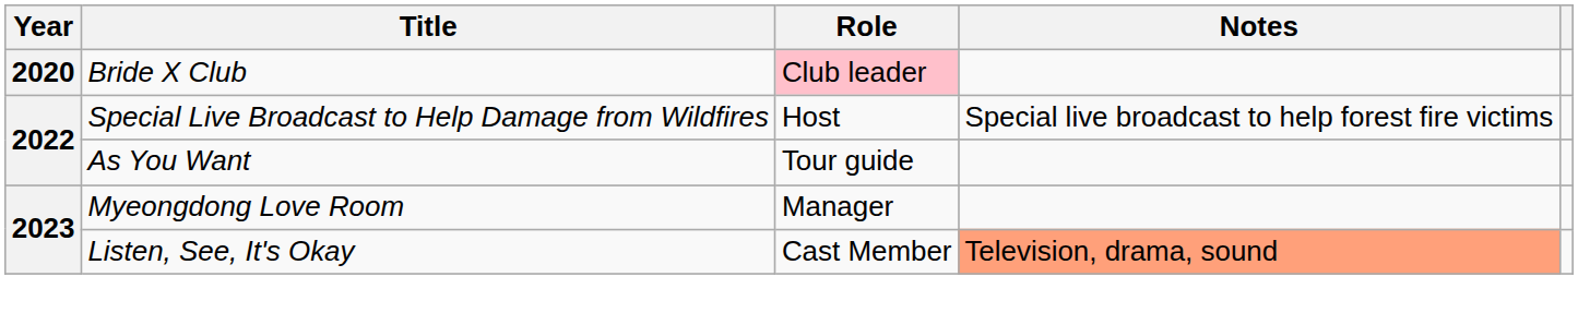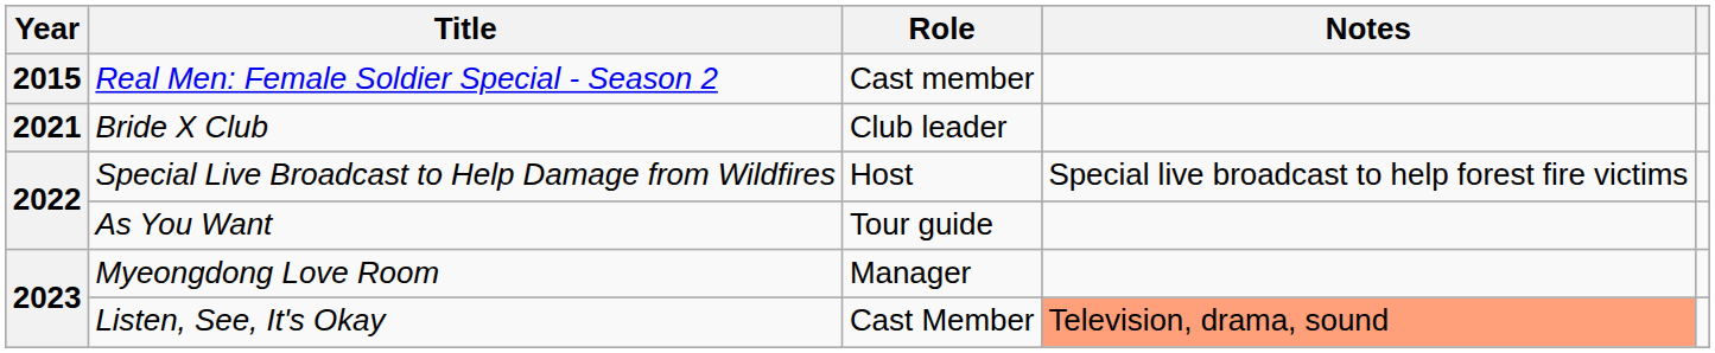+ row: 2015 | Real Men: Female Soldier Special - Season 2 | Cast member
Bride X Club | Year: 2020 -> 2021
Bride X Club | Role: pink background -> no background
